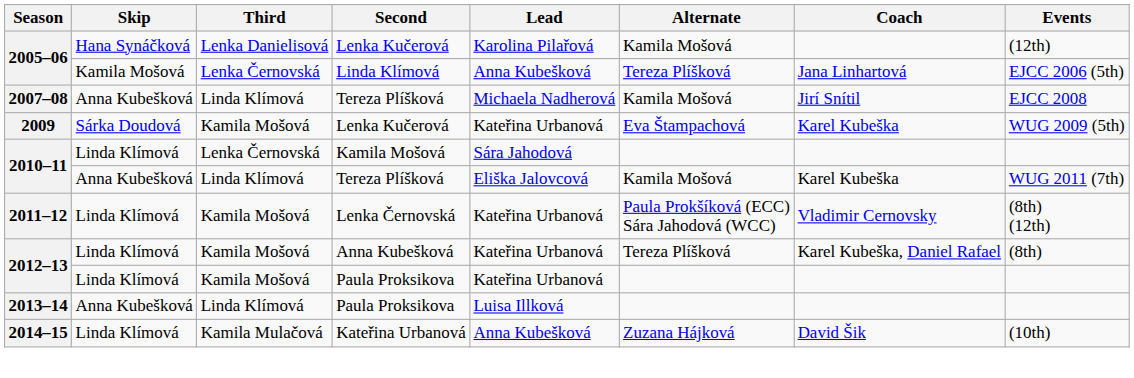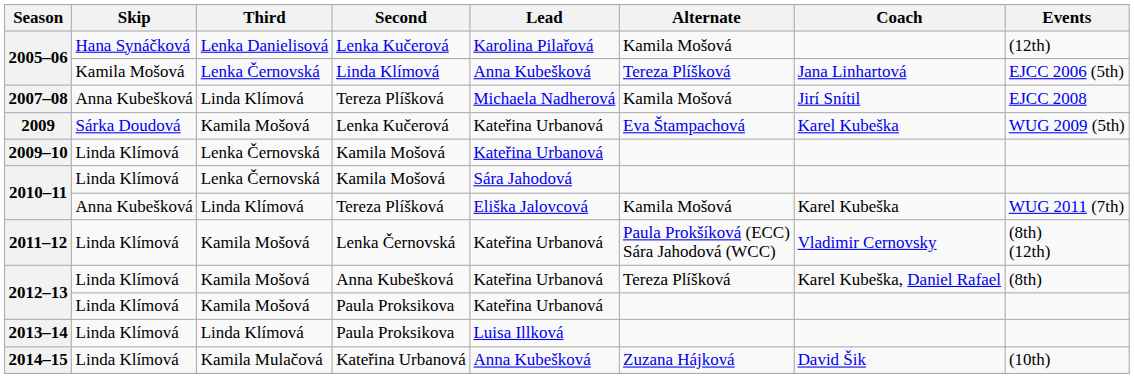+ row: 2009–10 | Linda Klímová | Lenka Černovská | Kamila Mošová | Kateřina Urbanová
2013–14 | Skip: Anna Kubešková -> Linda Klímová
